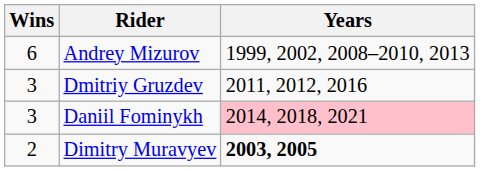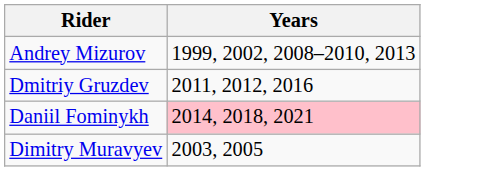- column: Wins | 6 | 3 | 3 | 2
Dimitry Muravyev | Years: bold -> normal
